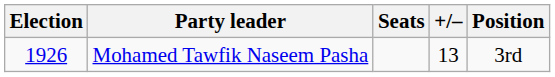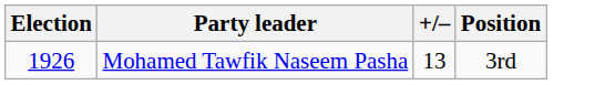- column: Seats
